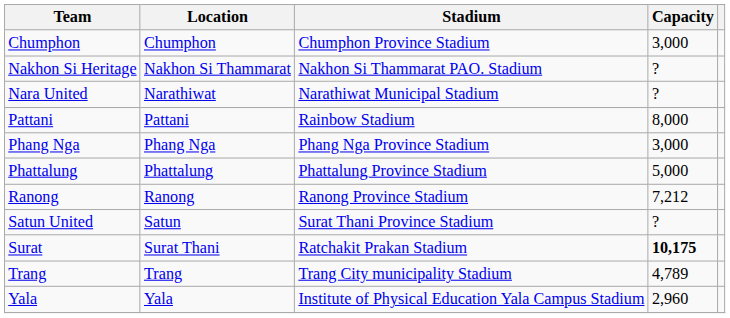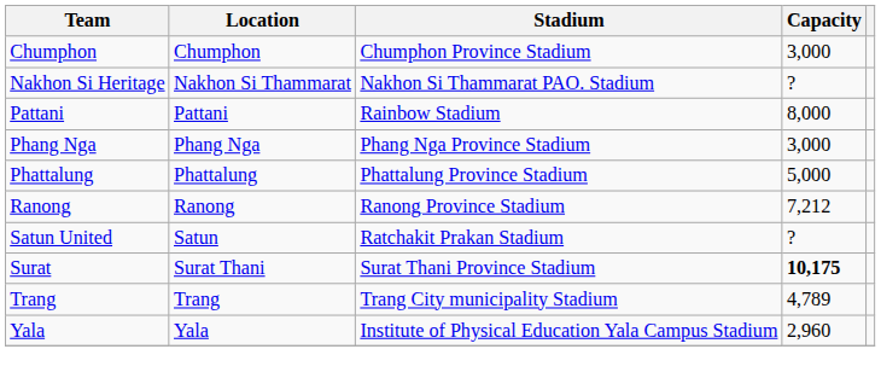- row: Nara United | Narathiwat | Narathiwat Municipal Stadium | ?
Satun United | Stadium: Surat Thani Province Stadium -> Ratchakit Prakan Stadium
Surat | Stadium: Ratchakit Prakan Stadium -> Surat Thani Province Stadium
